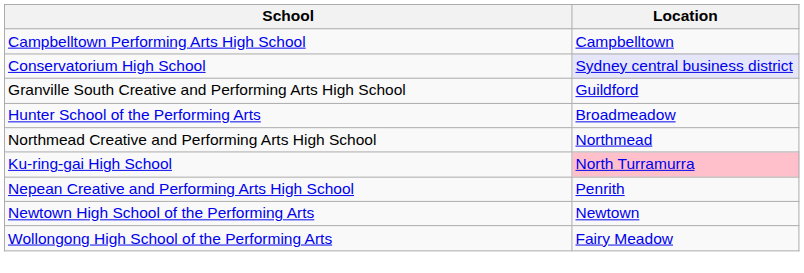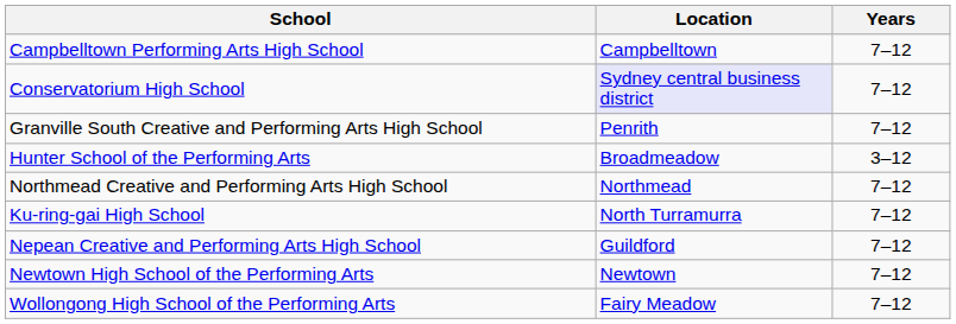+ column: Years | 7–12 | 7–12 | 7–12 | 3–12 | 7–12 | 7–12 | 7–12 | 7–12 | 7–12
Granville South Creative and Performing Arts High School | Location: Guildford -> Penrith
Ku-ring-gai High School | Location: pink background -> no background
Nepean Creative and Performing Arts High School | Location: Penrith -> Guildford
